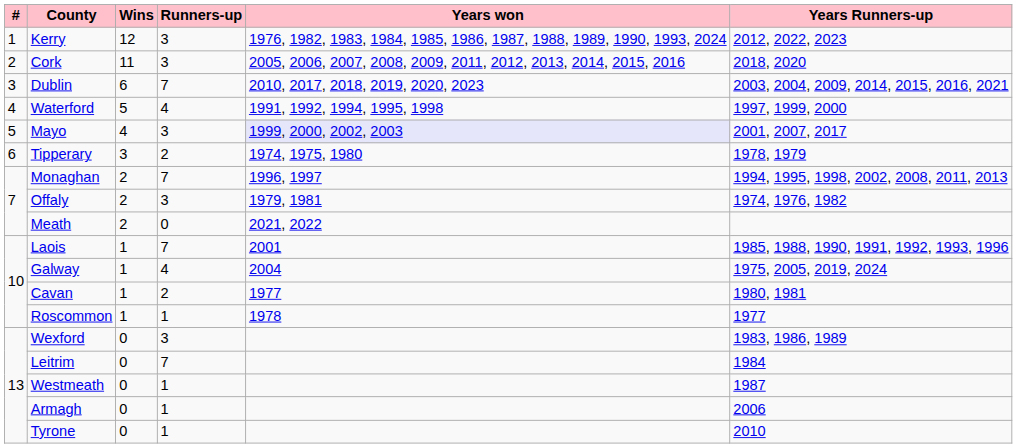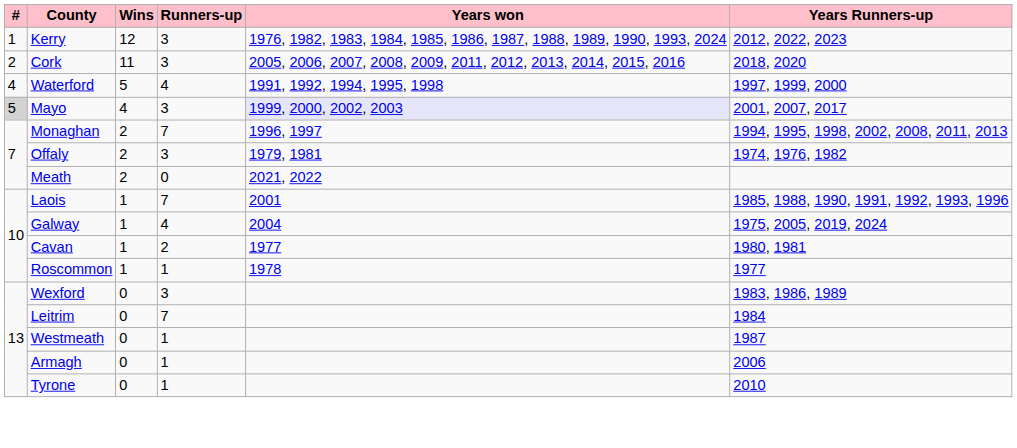- row: 3 | Dublin | 6 | 7 | 2010, 2017, 2018, 2019, 2020, 2023 | 2003, 2004, 2009, 2014, 2015, 2016, 2021
Mayo | #: no background -> lightgrey background
- row: 6 | Tipperary | 3 | 2 | 1974, 1975, 1980 | 1978, 1979
